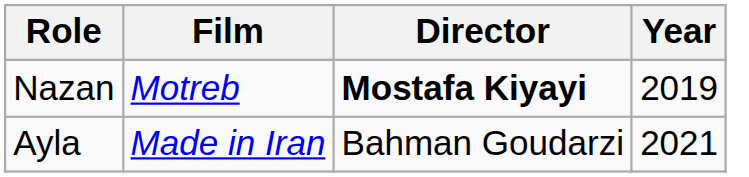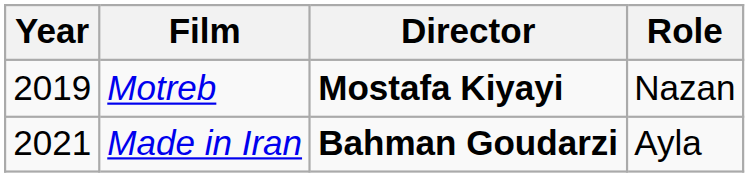columns swapped: Year <-> Role
Made in Iran | Director: normal -> bold
